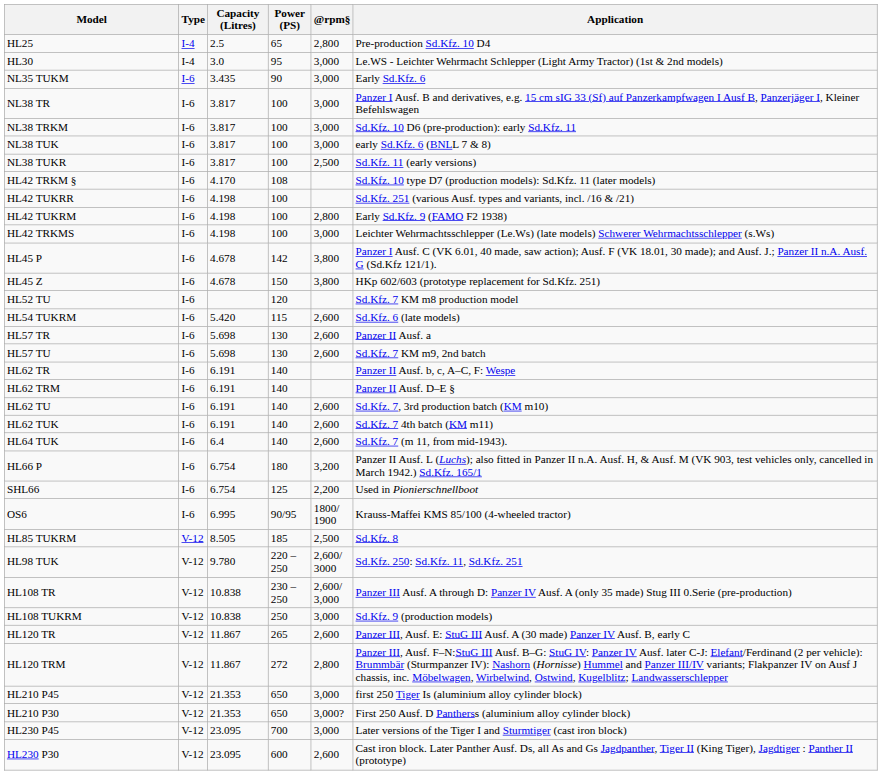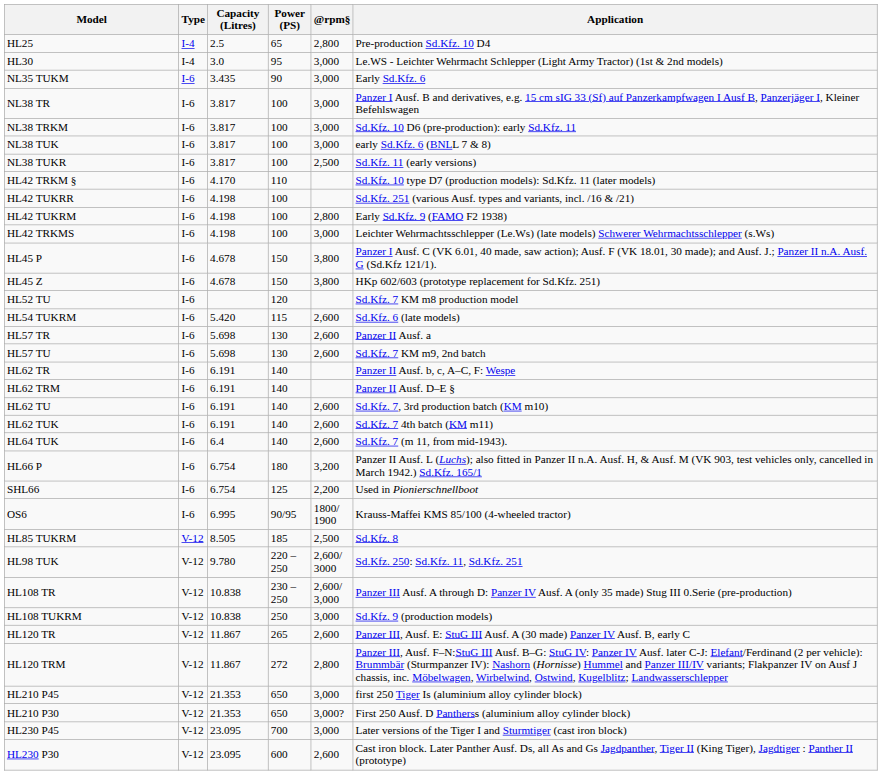HL42 TRKM § | Power (PS): 108 -> 110
HL45 P | Power (PS): 142 -> 150
